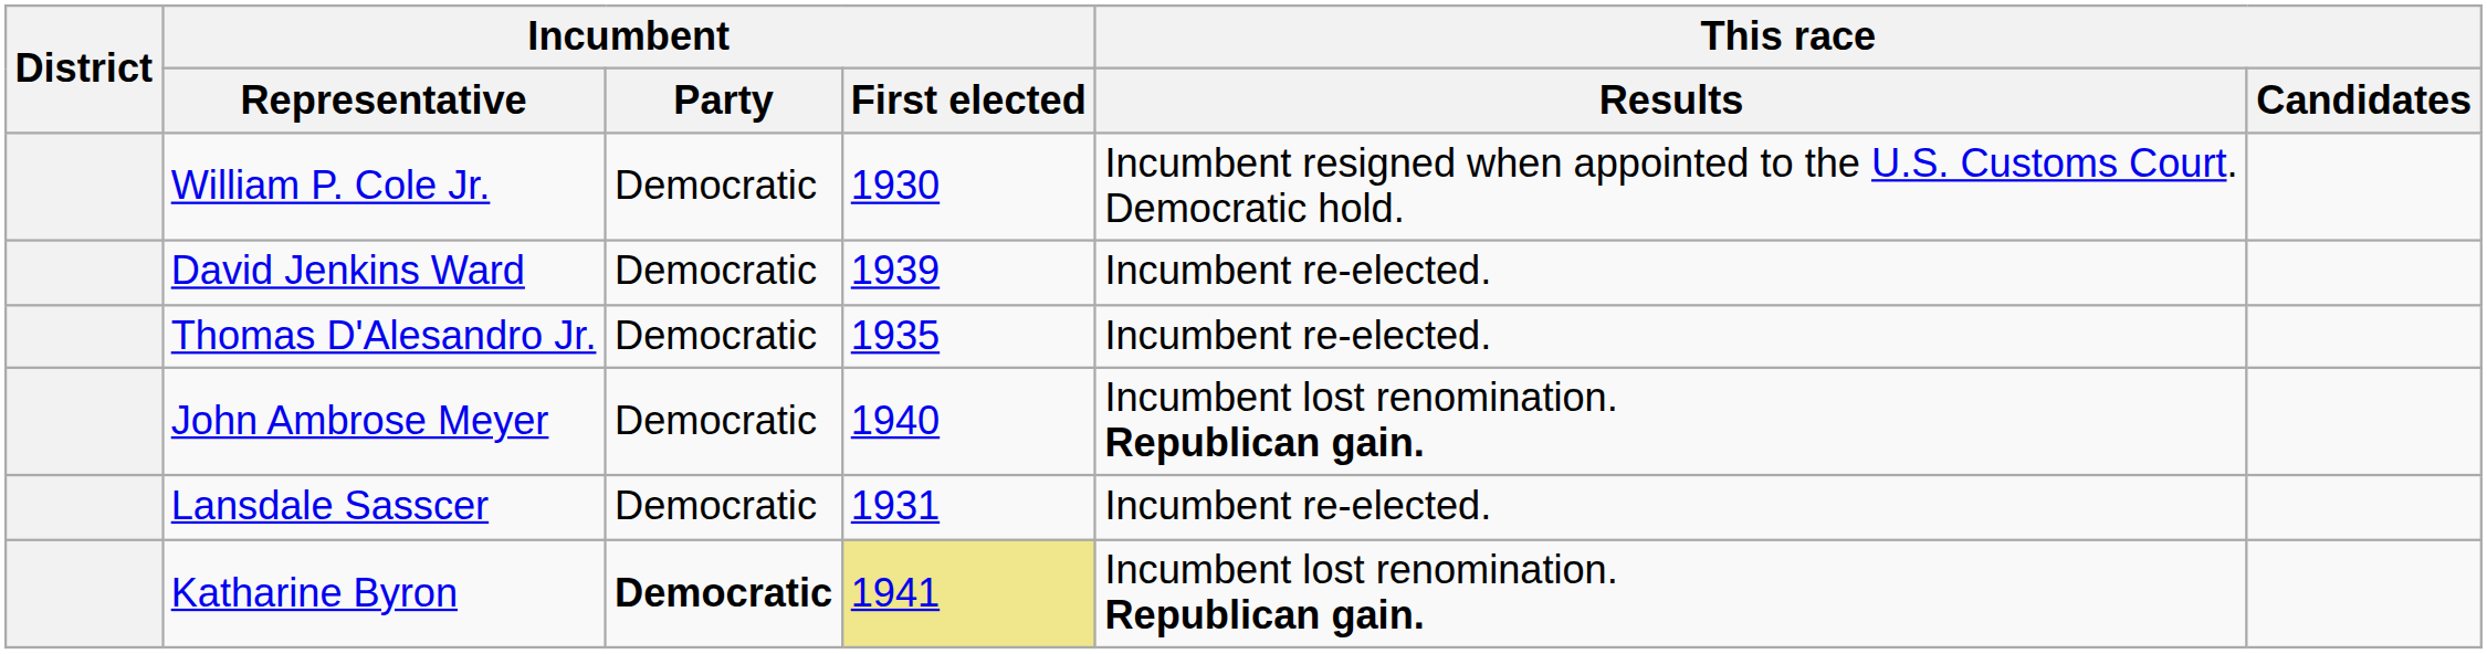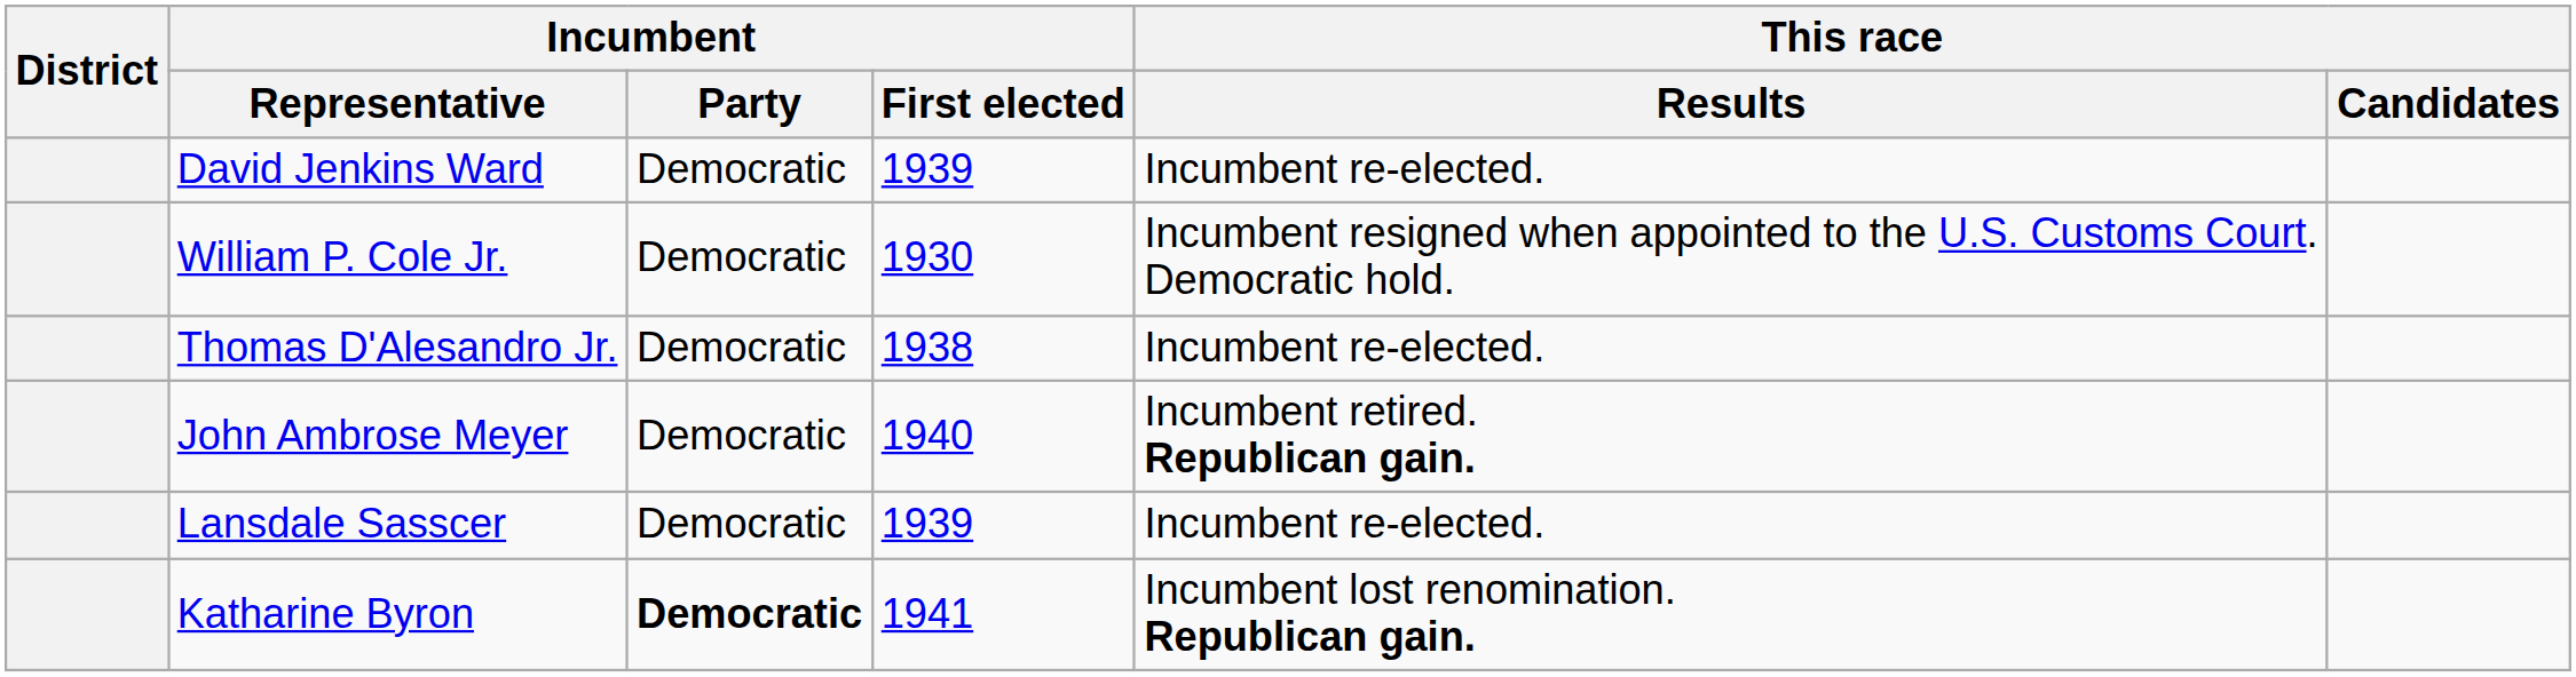rows swapped: David Jenkins Ward <-> William P. Cole Jr.
Thomas D'Alesandro Jr. | Incumbent / First elected: 1935 -> 1938
John Ambrose Meyer | This race / Results: Incumbent lost renomination. Republican gain. -> Incumbent retired. Republican gain.
Lansdale Sasscer | Incumbent / First elected: 1931 -> 1939
Katharine Byron | Incumbent / First elected: khaki background -> no background
